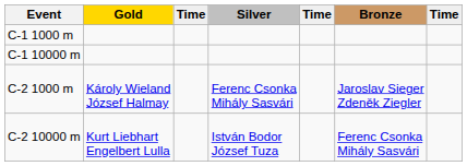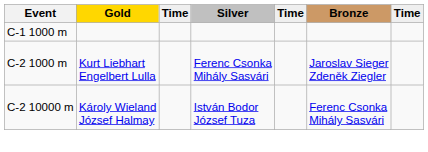- row: C-1 10000 m
C-2 1000 m | Gold: Károly Wieland József Halmay -> Kurt Liebhart Engelbert Lulla
C-2 10000 m | Gold: Kurt Liebhart Engelbert Lulla -> Károly Wieland József Halmay
